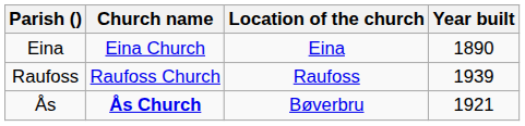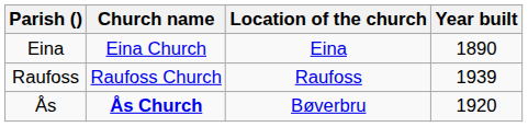Ås | Year built: 1921 -> 1920
